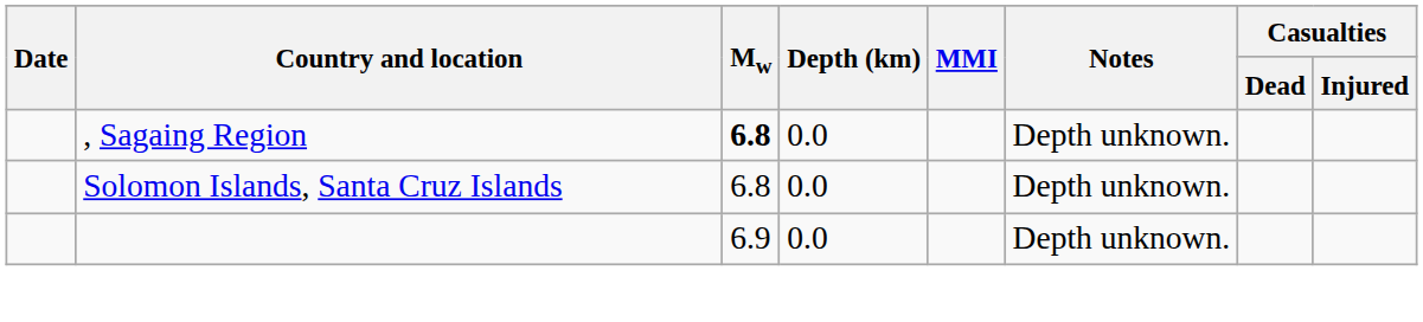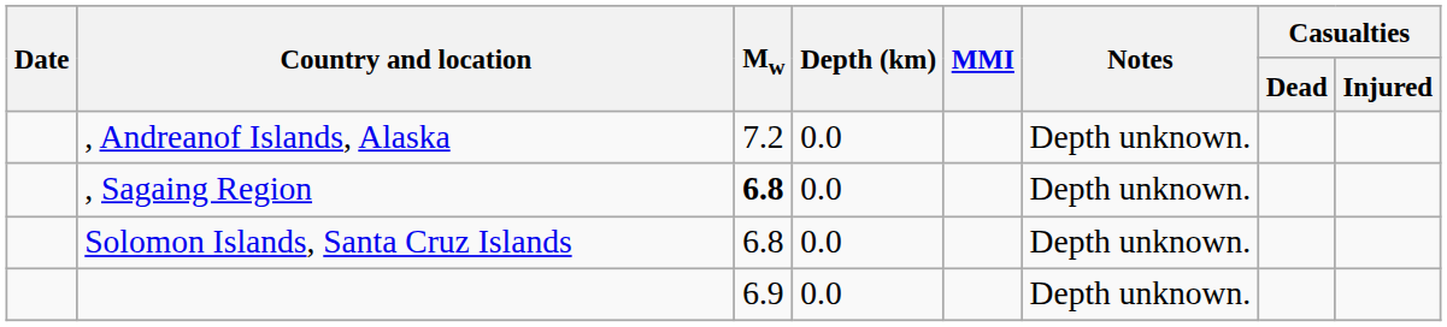+ row: , Andreanof Islands, Alaska | 7.2 | 0.0 | Depth unknown.
